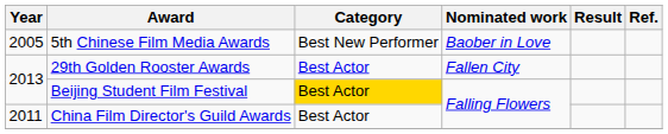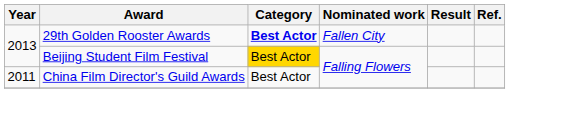- row: 2005 | 5th Chinese Film Media Awards | Best New Performer | Baober in Love
29th Golden Rooster Awards | Category: normal -> bold
